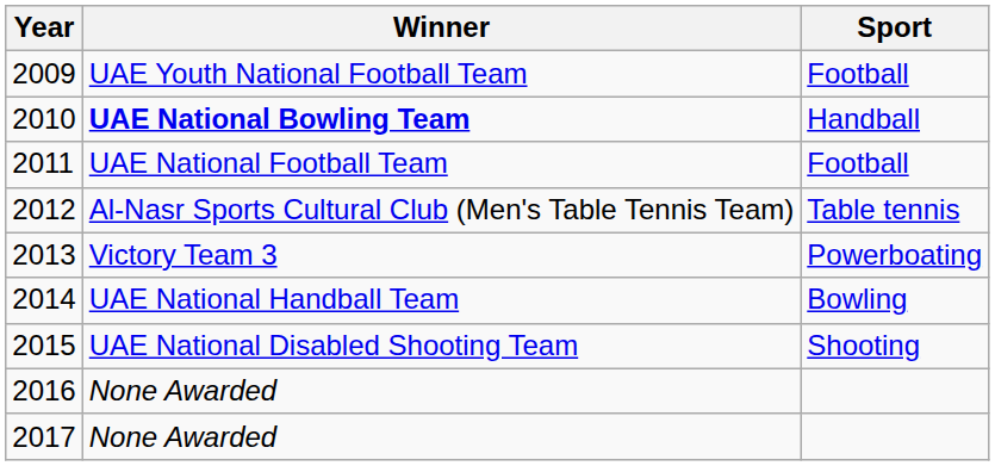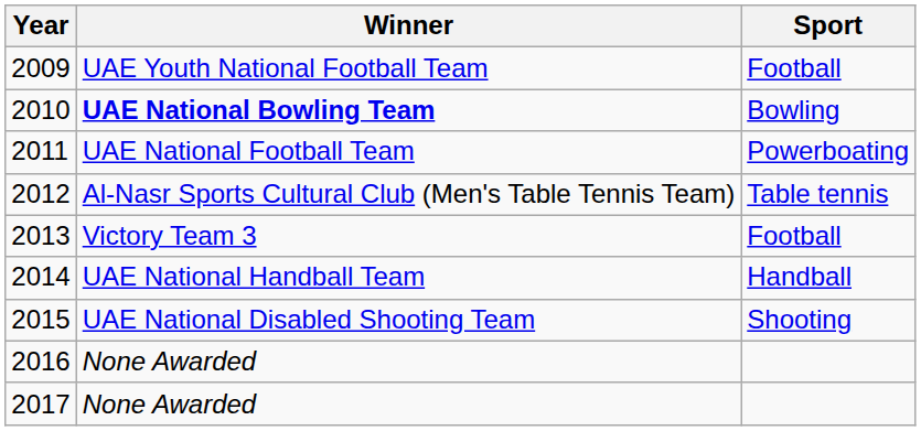2010 | Sport: Handball -> Bowling
2011 | Sport: Football -> Powerboating
2013 | Sport: Powerboating -> Football
2014 | Sport: Bowling -> Handball
